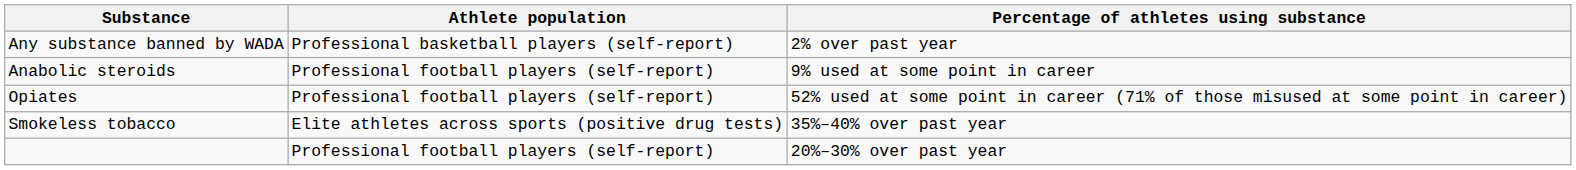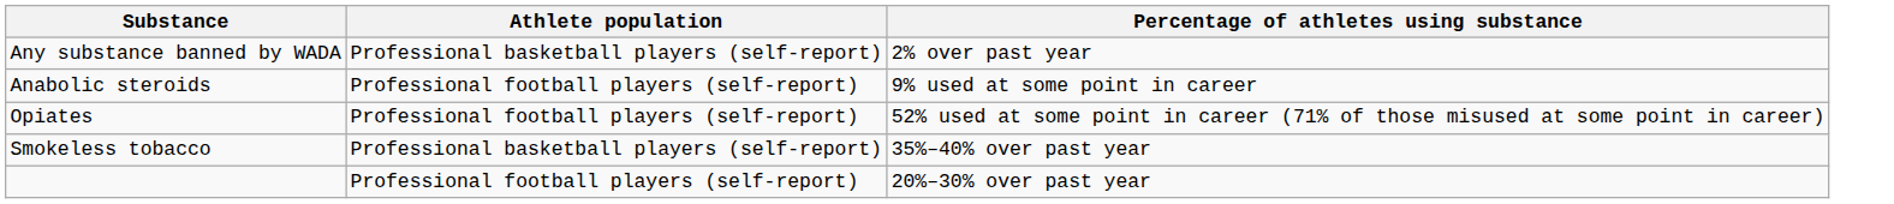Smokeless tobacco | Athlete population: Elite athletes across sports (positive drug tests) -> Professional basketball players (self-report)
